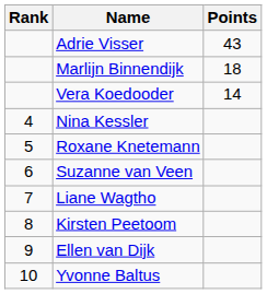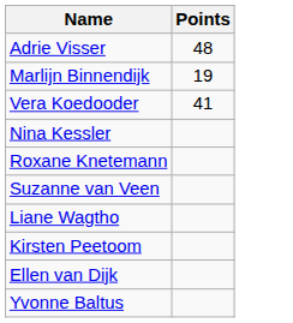- column: Rank | 4 | 5 | 6 | 7 | 8 | 9 | 10
Adrie Visser | Points: 43 -> 48
Marlijn Binnendijk | Points: 18 -> 19
Vera Koedooder | Points: 14 -> 41
